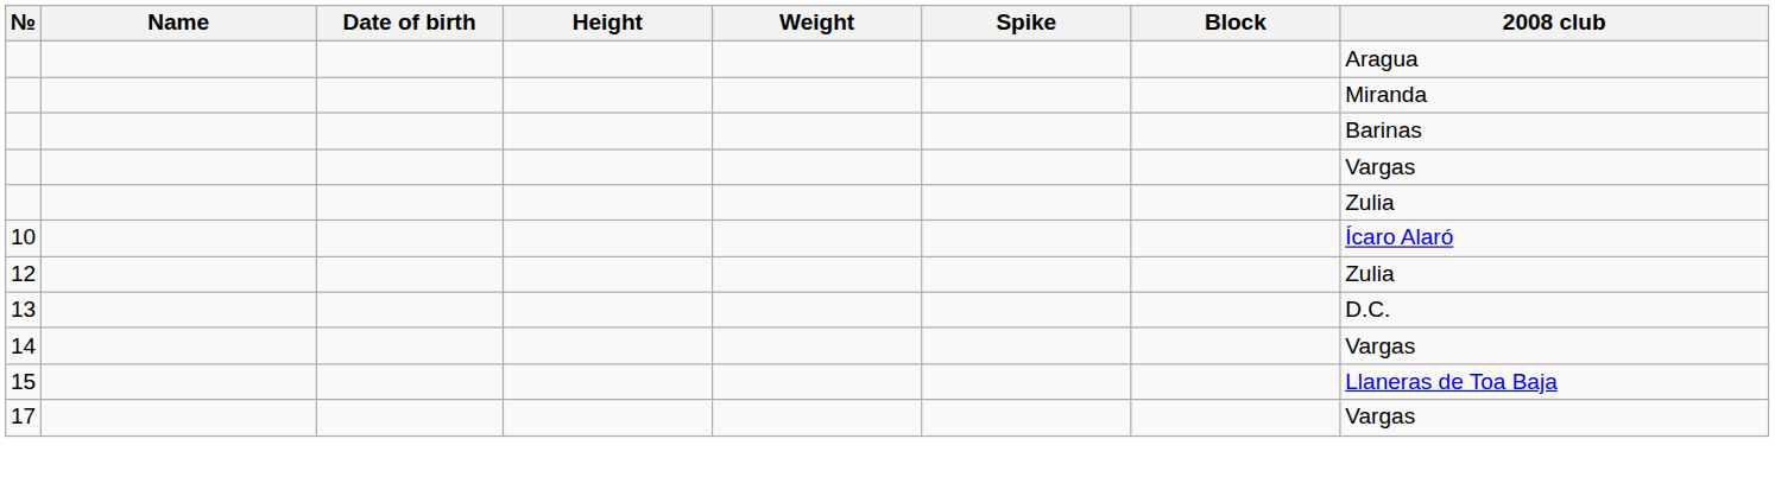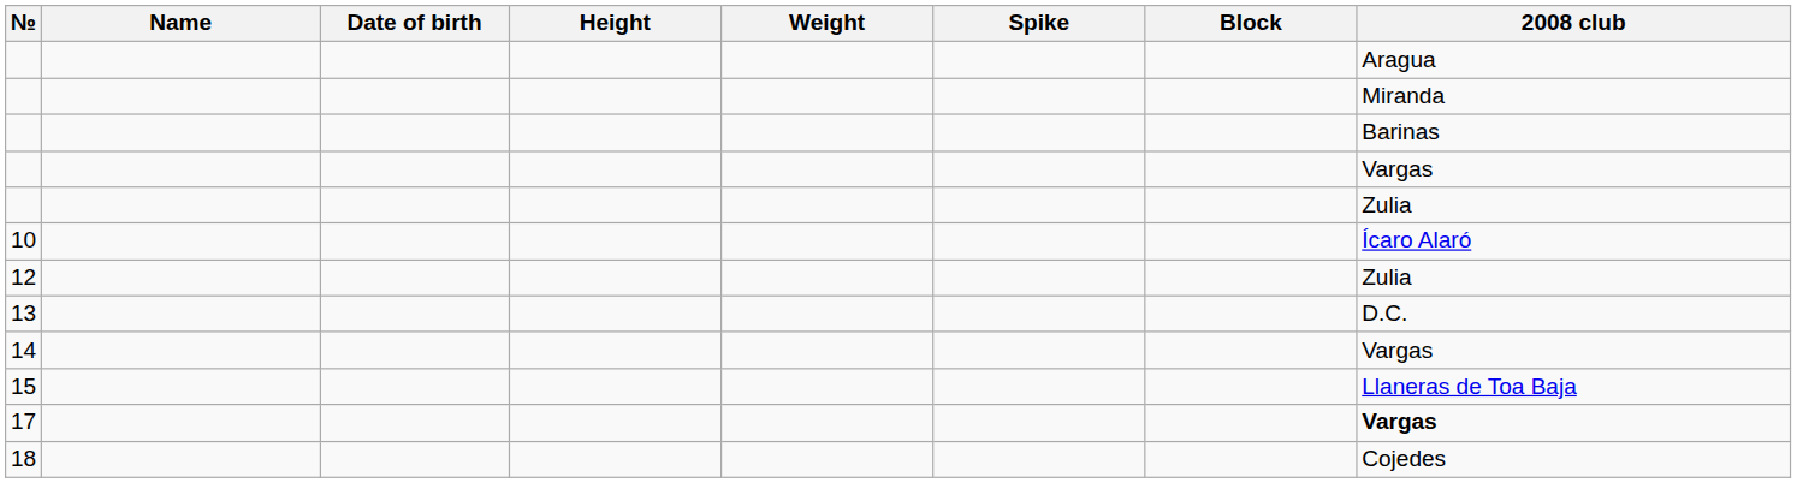17 | 2008 club: normal -> bold
+ row: 18 | Cojedes
